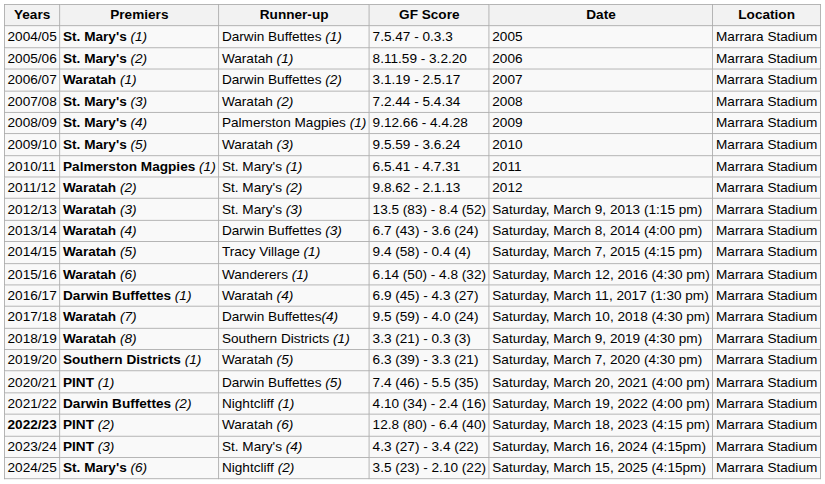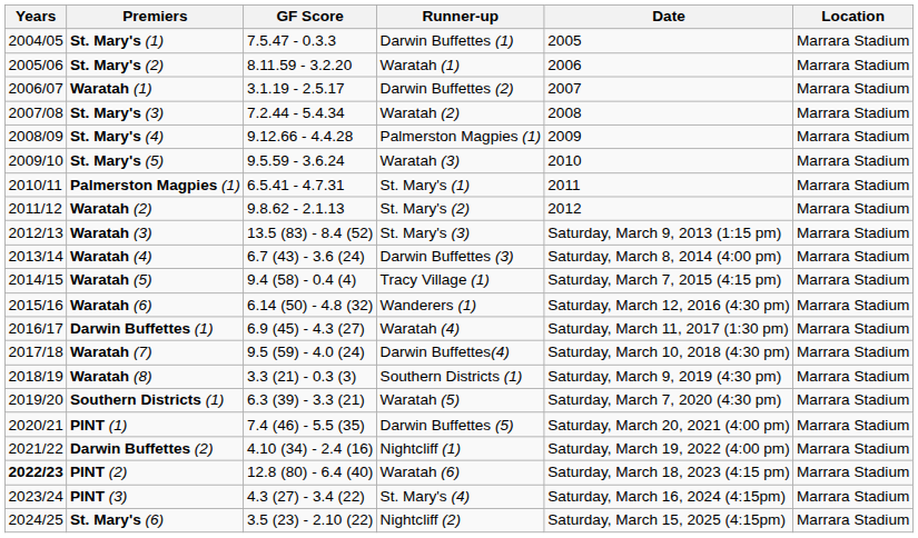columns swapped: GF Score <-> Runner-up
